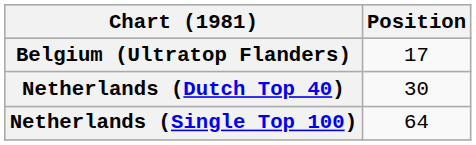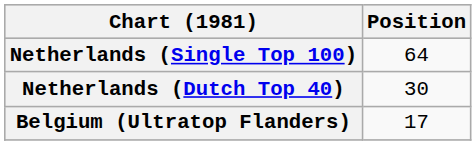rows swapped: Belgium (Ultratop Flanders) <-> Netherlands (Single Top 100)
